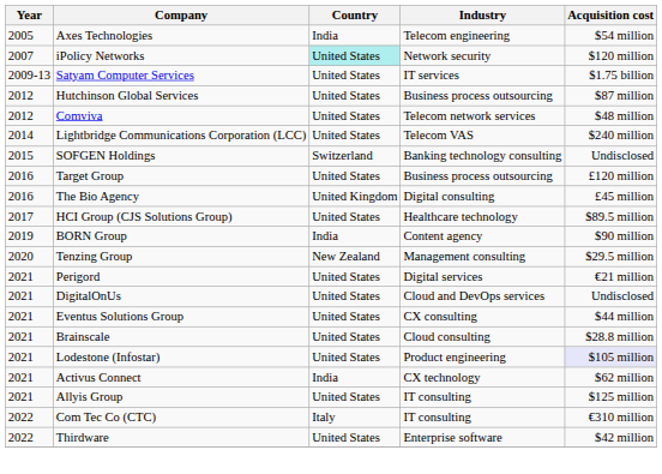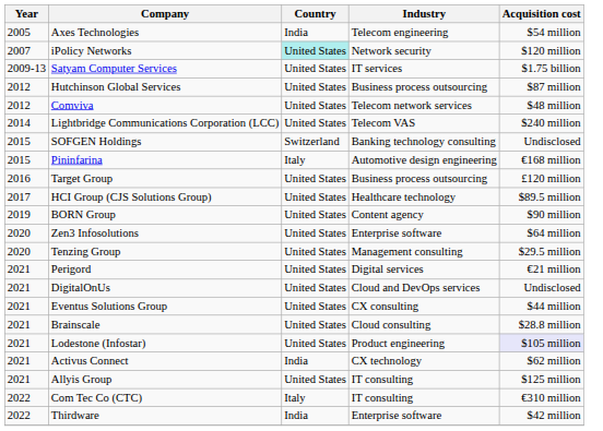+ row: 2015 | Pininfarina | Italy | Automotive design engineering | €168 million
- row: 2016 | The Bio Agency | United Kingdom | Digital consulting | £45 million
BORN Group | Country: India -> United States
+ row: 2020 | Zen3 Infosolutions | United States | Enterprise software | $64 million
Tenzing Group | Country: New Zealand -> United States
Thirdware | Country: United States -> India
